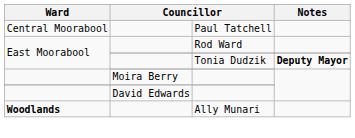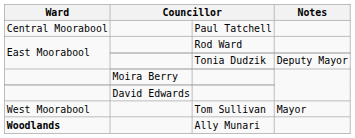Tonia Dudzik | Notes: bold -> normal
+ row: West Moorabool | Tom Sullivan | Mayor
